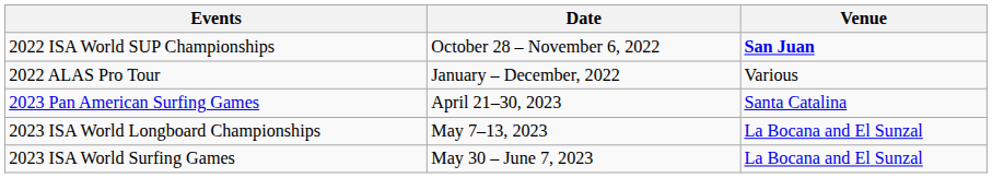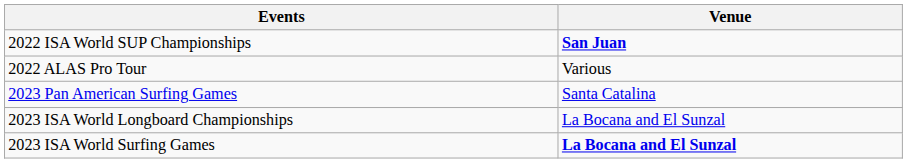- column: Date | October 28 – November 6, 2022 | January – December, 2022 | April 21–30, 2023 | May 7–13, 2023 | May 30 – June 7, 2023
2023 ISA World Surfing Games | Venue: normal -> bold
